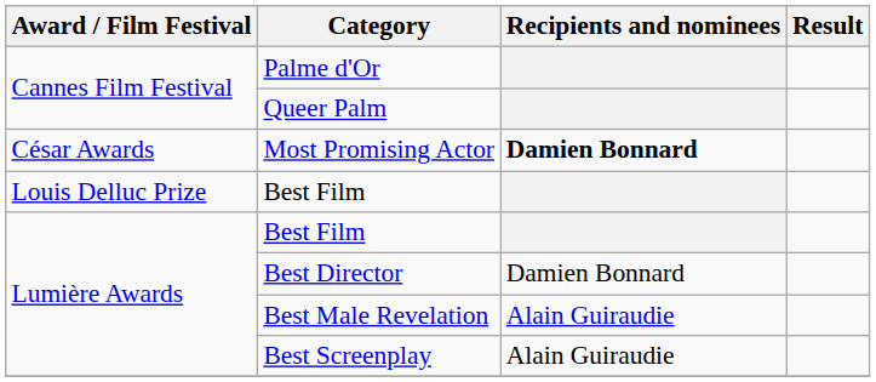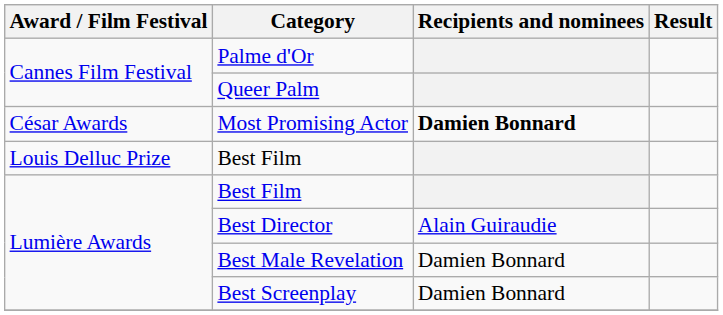Best Director | Recipients and nominees: Damien Bonnard -> Alain Guiraudie
Best Male Revelation | Recipients and nominees: Alain Guiraudie -> Damien Bonnard
Best Screenplay | Recipients and nominees: Alain Guiraudie -> Damien Bonnard
